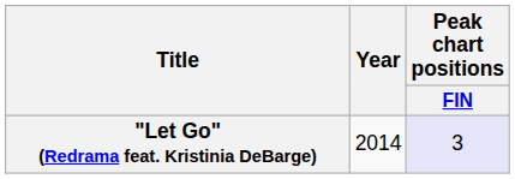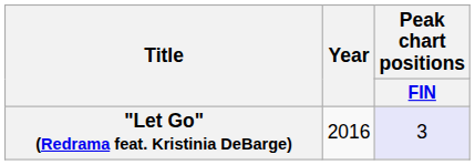"Let Go" (Redrama feat. Kristinia DeBarge) | Year: 2014 -> 2016
